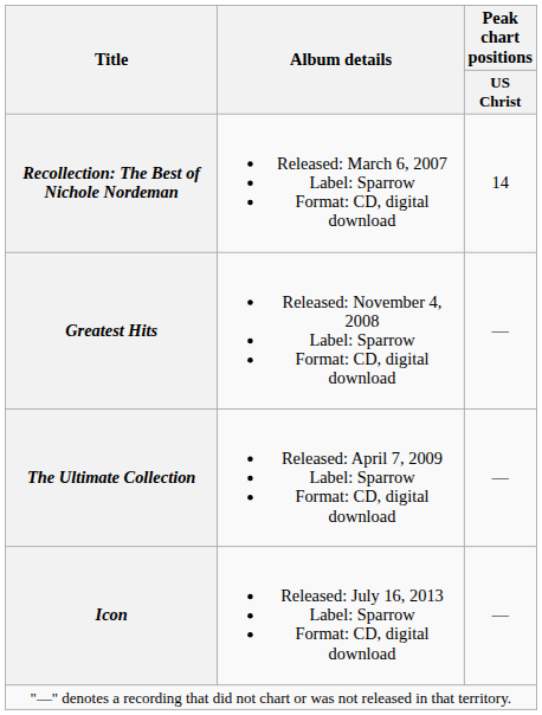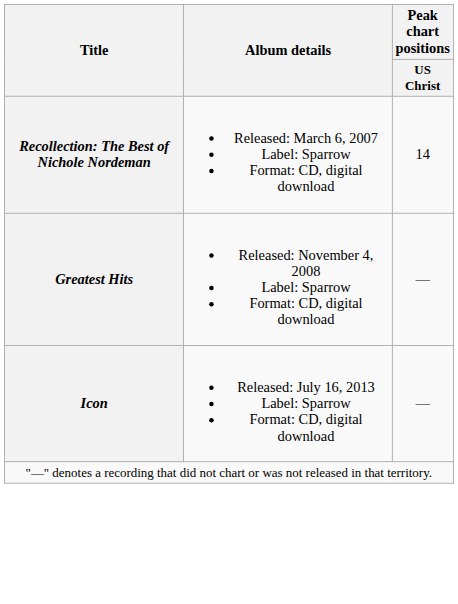- row: The Ultimate Collection | Released: April 7, 2009 Label: Sparrow Format: CD, digital download | —
